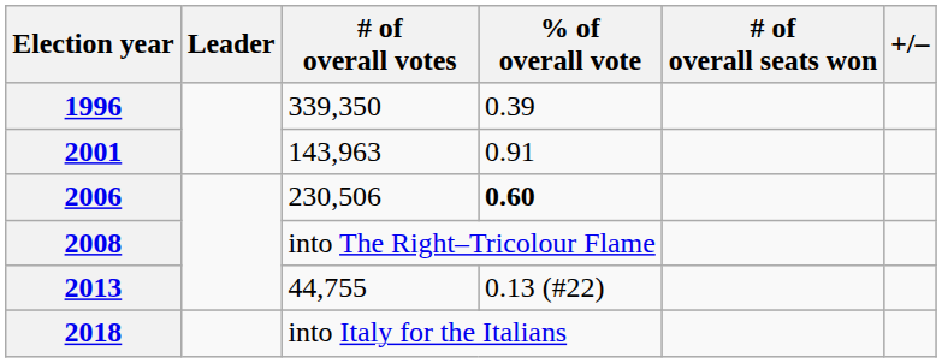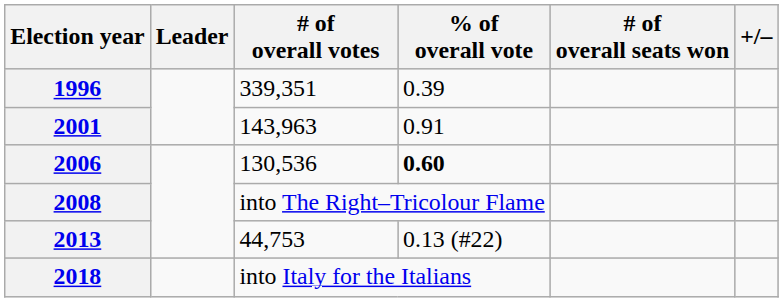1996 | # of overall votes: 339,350 -> 339,351
2006 | # of overall votes: 230,506 -> 130,536
2013 | # of overall votes: 44,755 -> 44,753
